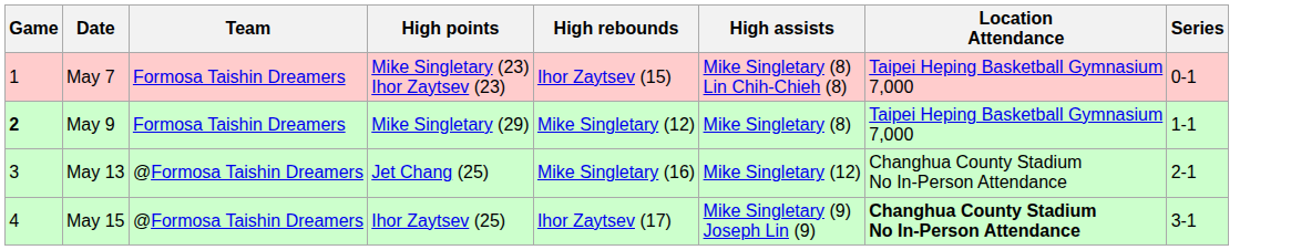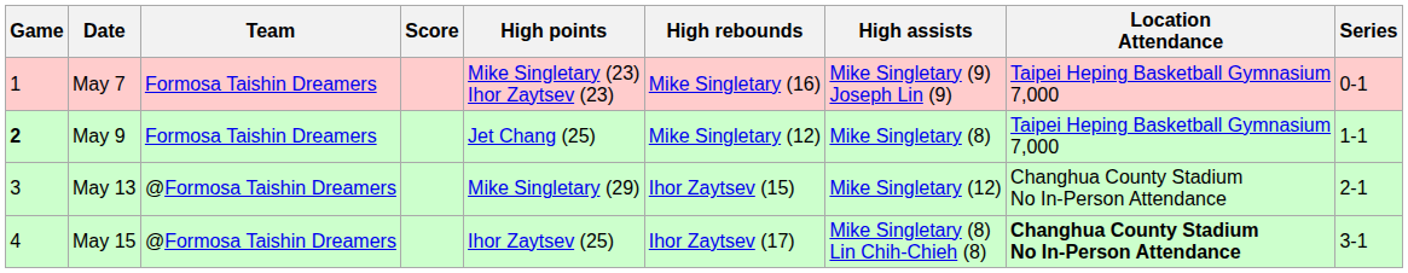+ column: Score
May 7 | High rebounds: Ihor Zaytsev (15) -> Mike Singletary (16)
May 7 | High assists: Mike Singletary (8) Lin Chih-Chieh (8) -> Mike Singletary (9) Joseph Lin (9)
May 9 | High points: Mike Singletary (29) -> Jet Chang (25)
May 13 | High points: Jet Chang (25) -> Mike Singletary (29)
May 13 | High rebounds: Mike Singletary (16) -> Ihor Zaytsev (15)
May 15 | High assists: Mike Singletary (9) Joseph Lin (9) -> Mike Singletary (8) Lin Chih-Chieh (8)
